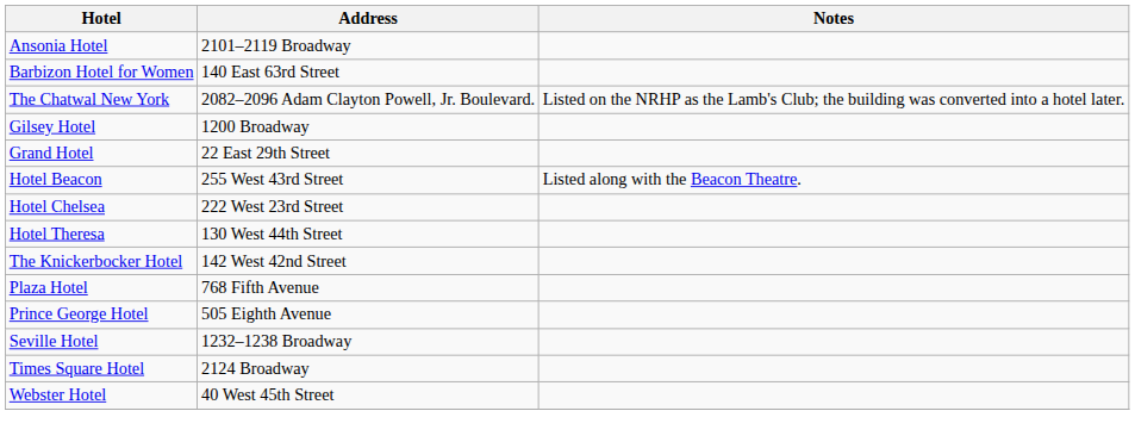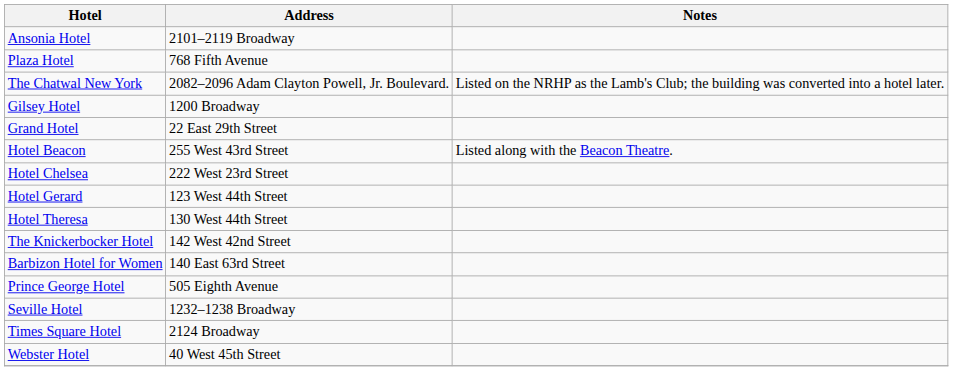rows swapped: Barbizon Hotel for Women <-> Plaza Hotel
+ row: Hotel Gerard | 123 West 44th Street
